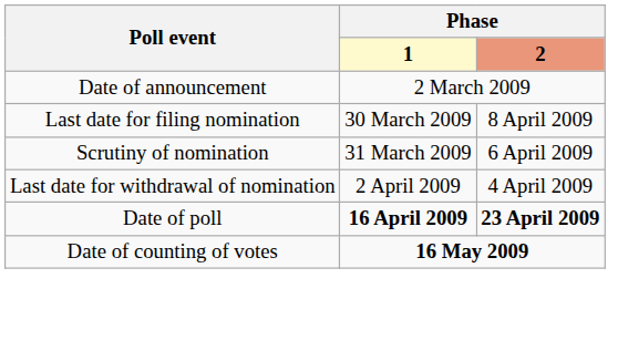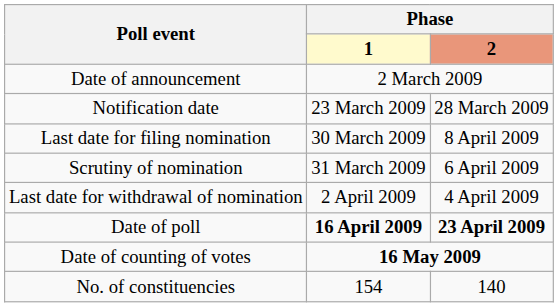+ row: Notification date | 23 March 2009 | 28 March 2009
+ row: No. of constituencies | 154 | 140
